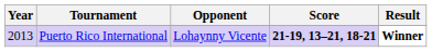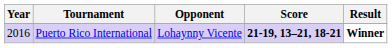Puerto Rico International | Year: 2013 -> 2016
